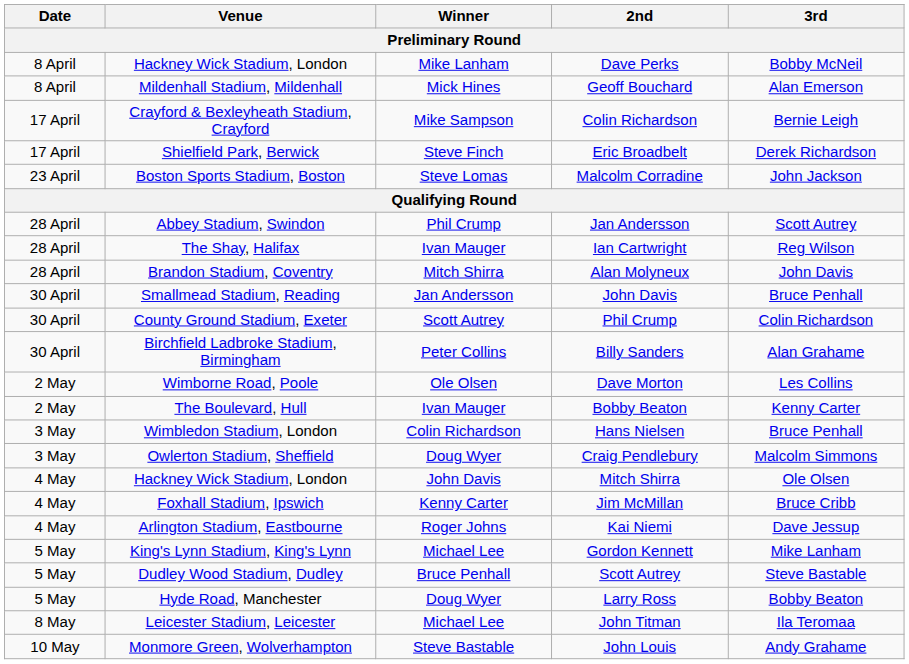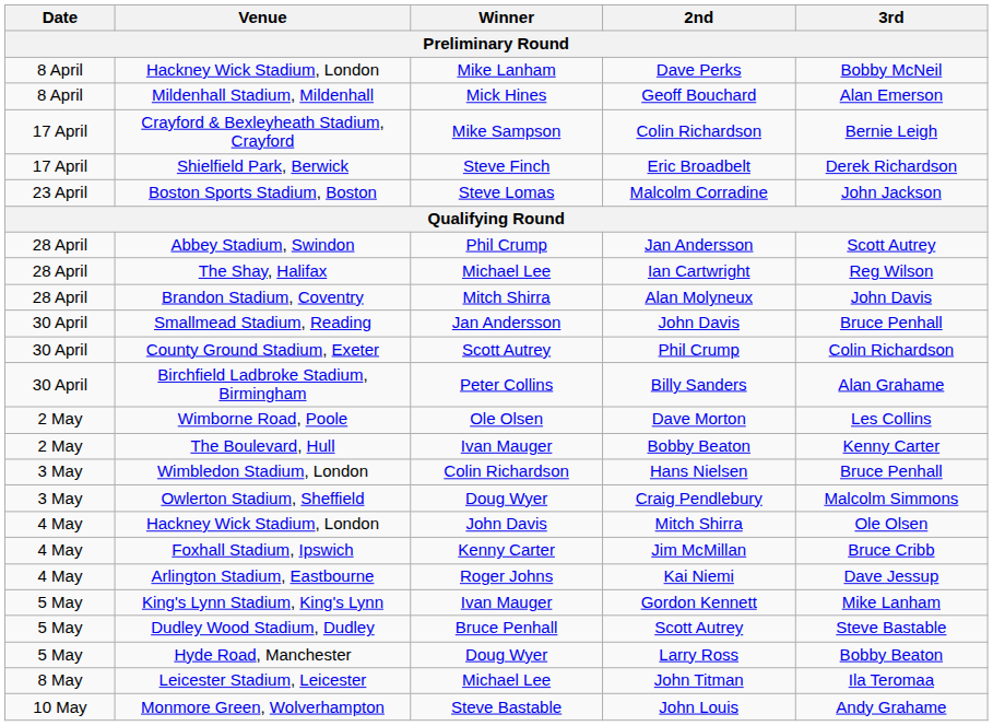Ian Cartwright | Winner: Ivan Mauger -> Michael Lee
Gordon Kennett | Winner: Michael Lee -> Ivan Mauger
